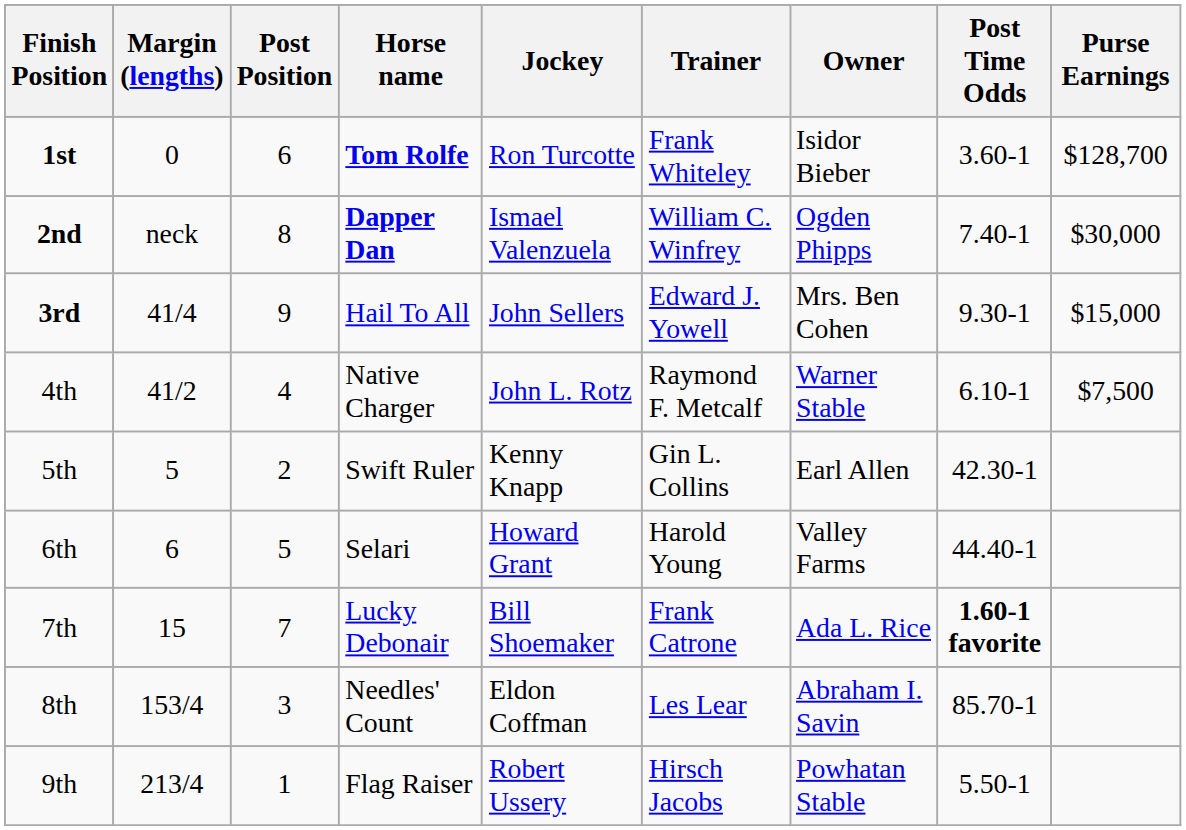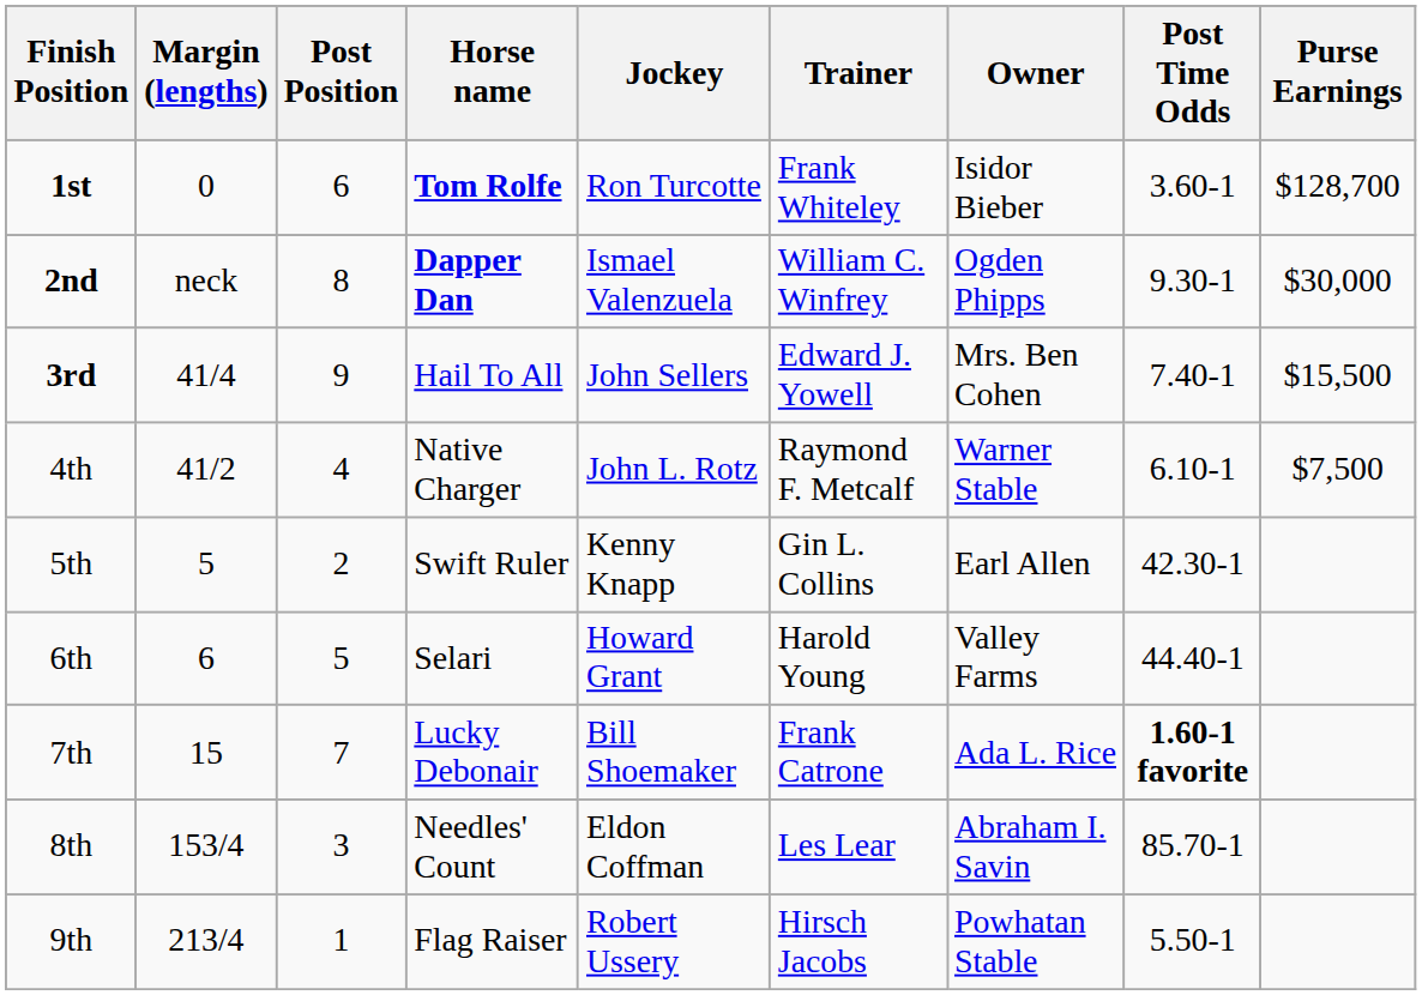2nd | Post Time Odds: 7.40-1 -> 9.30-1
3rd | Post Time Odds: 9.30-1 -> 7.40-1
3rd | Purse Earnings: $15,000 -> $15,500
